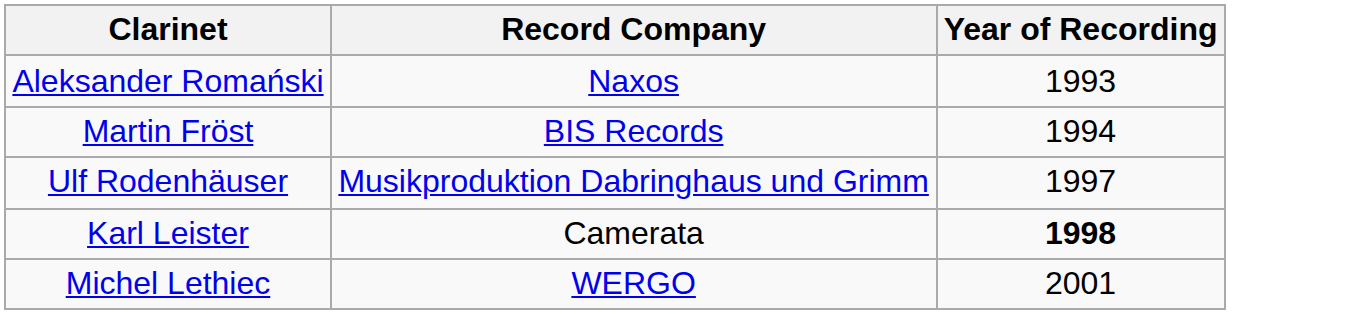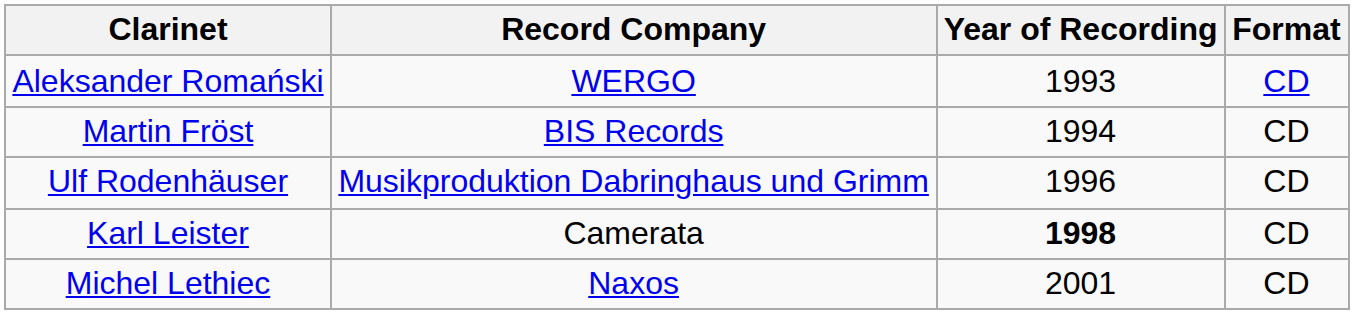+ column: Format | CD | CD | CD | CD | CD
Aleksander Romański | Record Company: Naxos -> WERGO
Ulf Rodenhäuser | Year of Recording: 1997 -> 1996
Michel Lethiec | Record Company: WERGO -> Naxos
